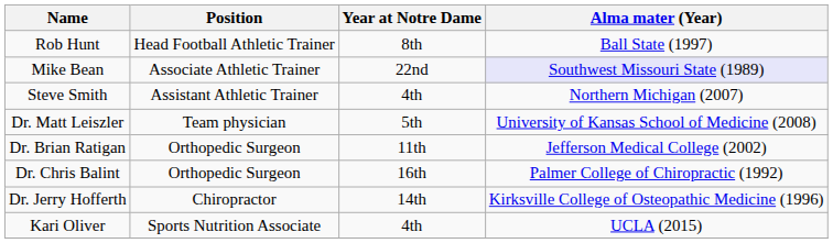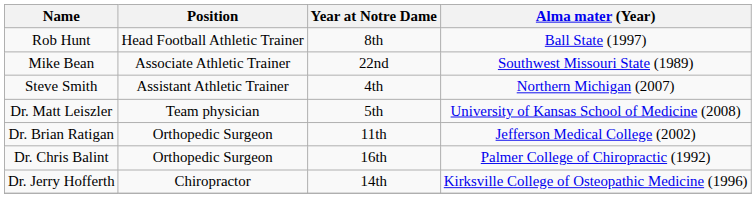Mike Bean | Alma mater (Year): lavender background -> no background
- row: Kari Oliver | Sports Nutrition Associate | 4th | UCLA (2015)
